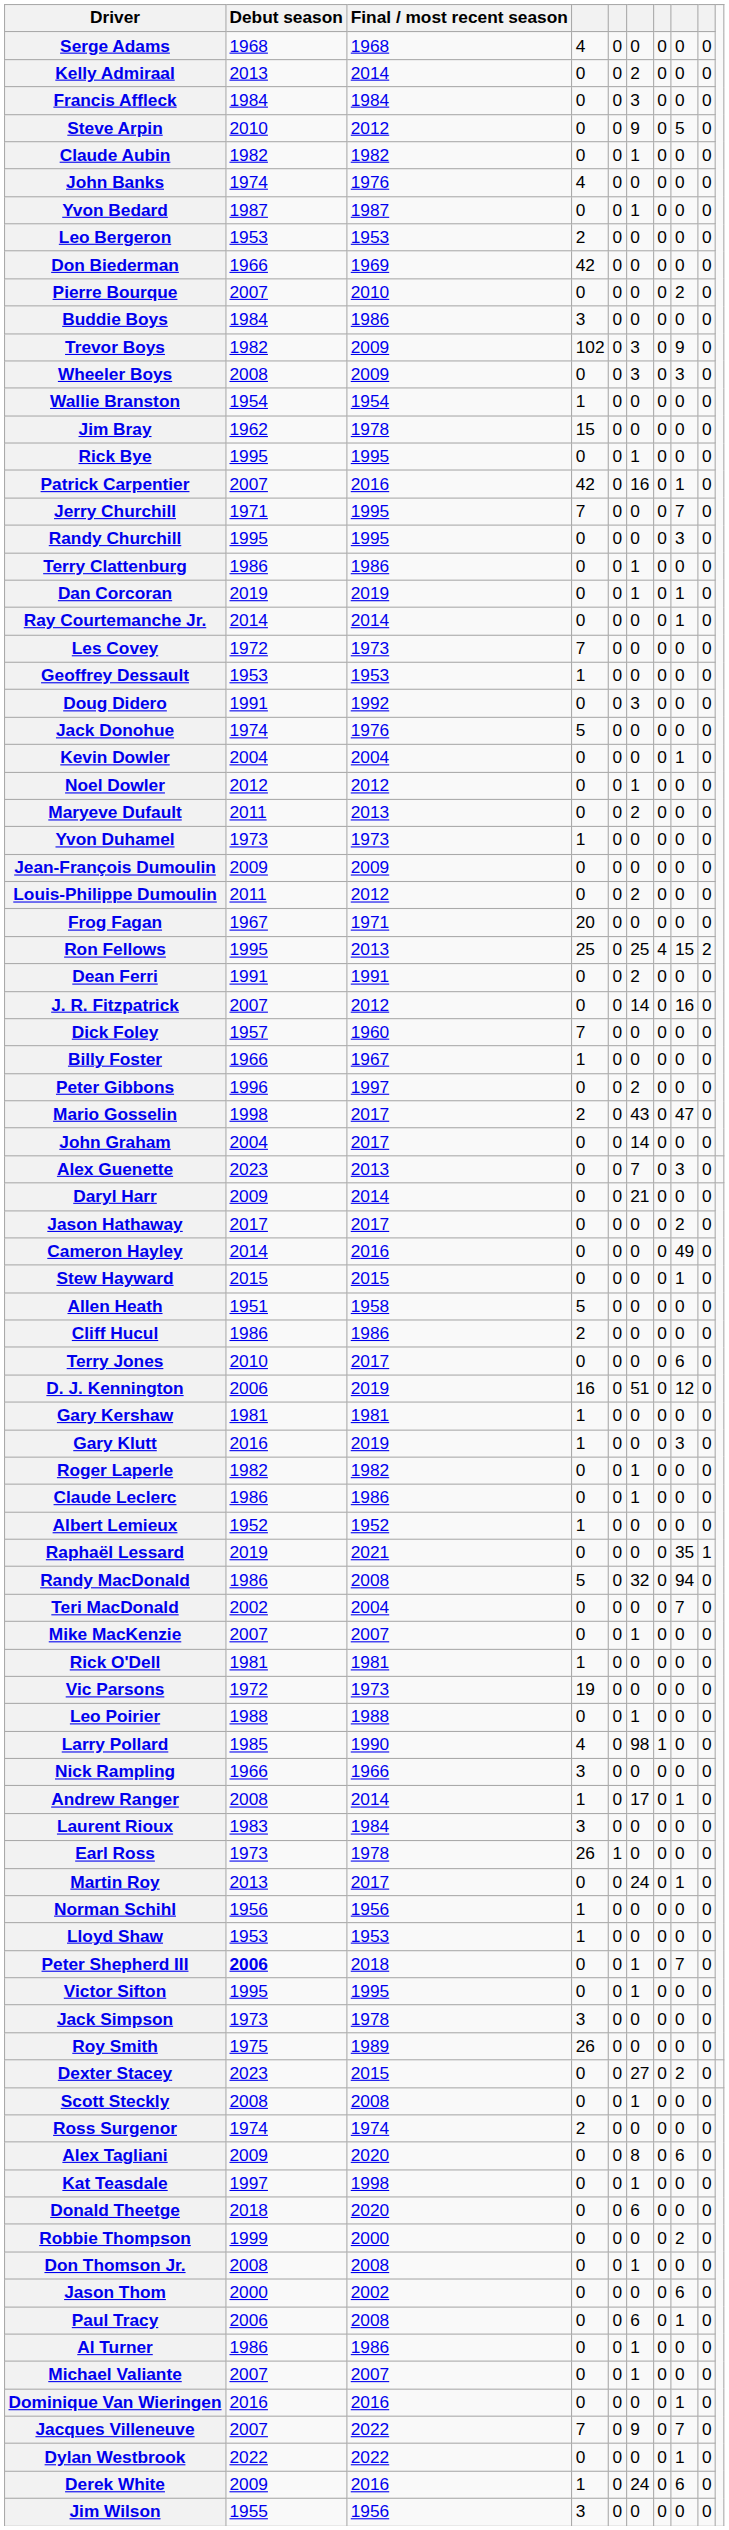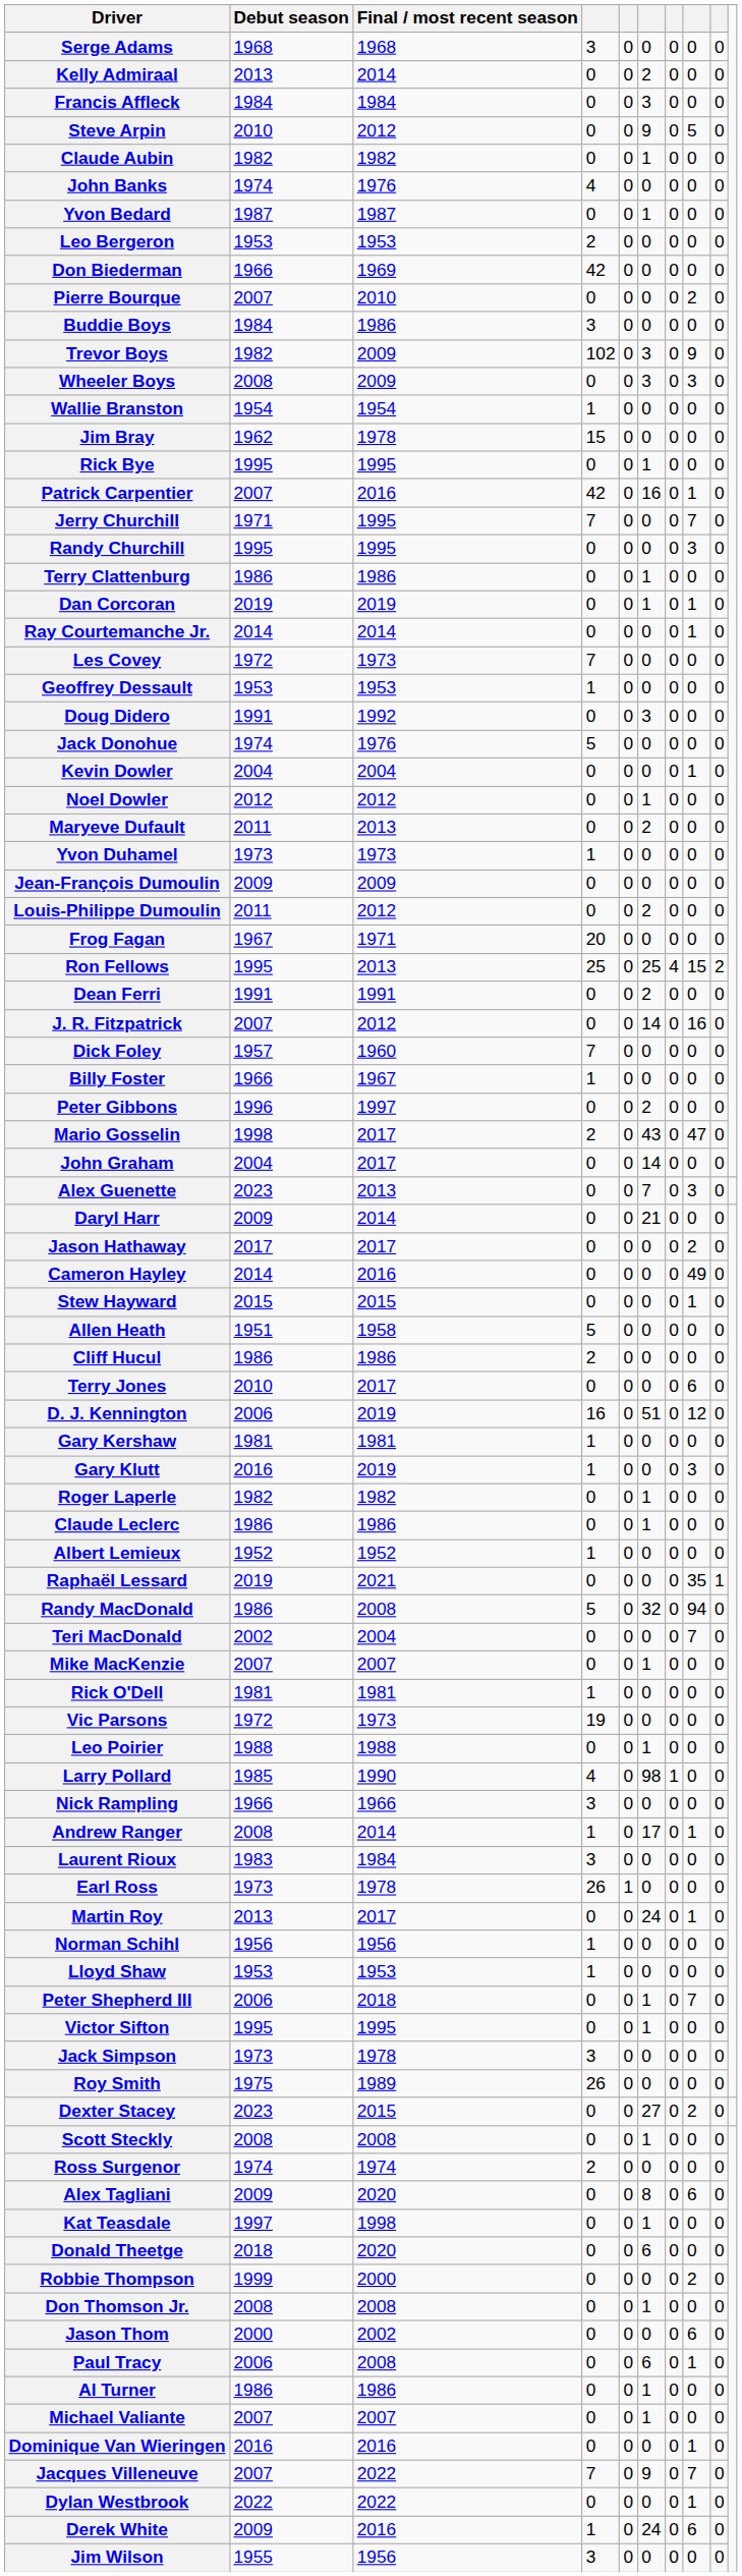Serge Adams | column 4: 4 -> 3
Peter Shepherd III | Debut season: bold -> normal
